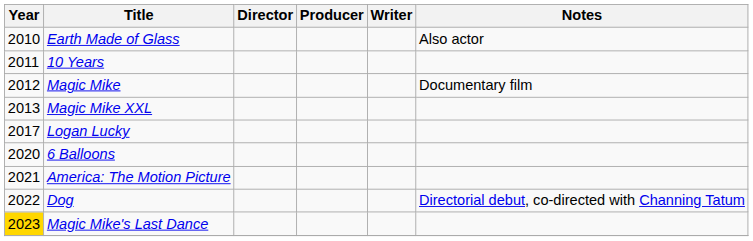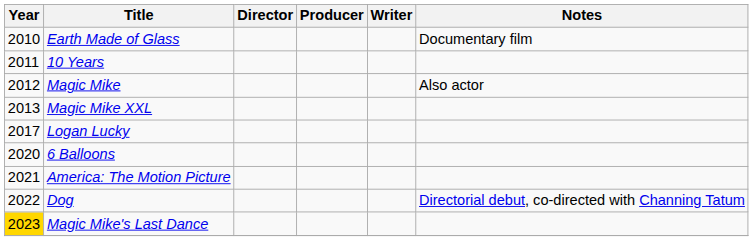Earth Made of Glass | Notes: Also actor -> Documentary film
Magic Mike | Notes: Documentary film -> Also actor
